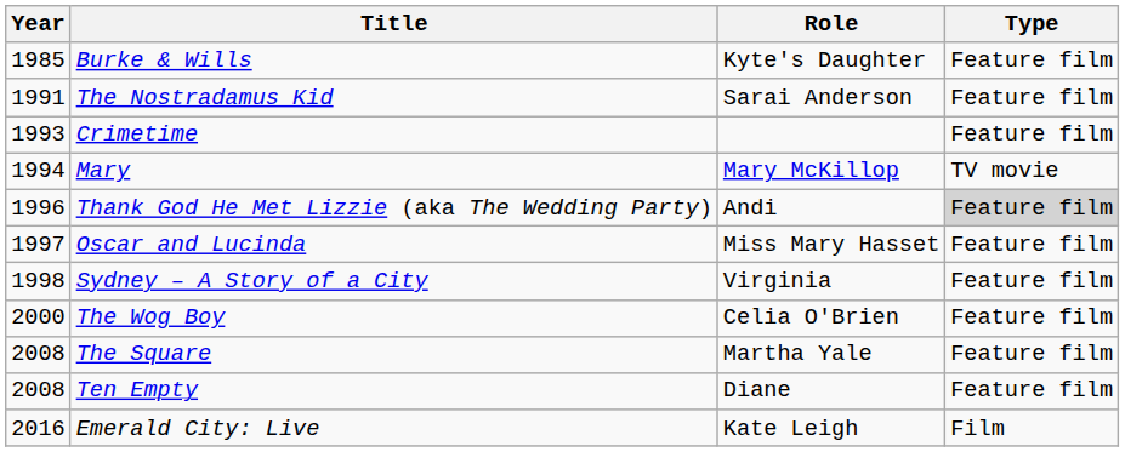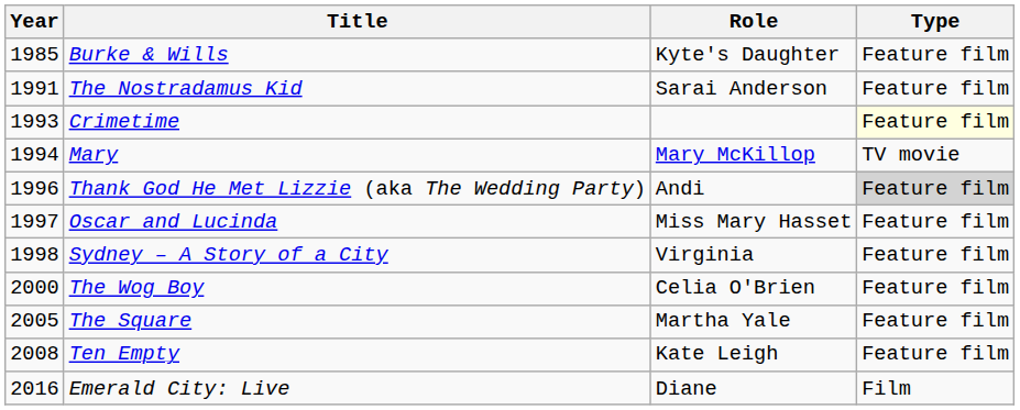Crimetime | Type: no background -> lightyellow background
The Square | Year: 2008 -> 2005
Ten Empty | Role: Diane -> Kate Leigh
Emerald City: Live | Role: Kate Leigh -> Diane
